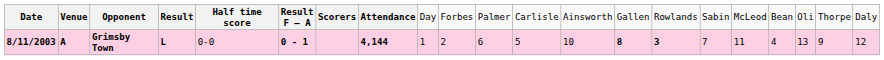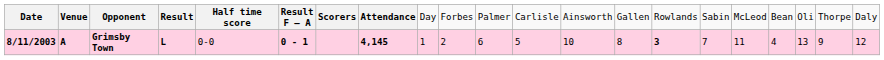Grimsby Town | column 8: 4,144 -> 4,145
Grimsby Town | column 14: bold -> normal
